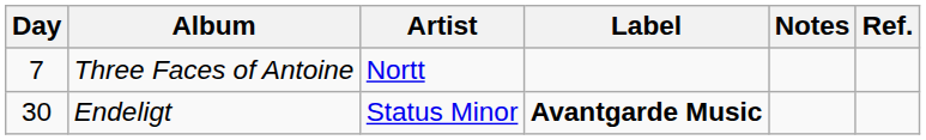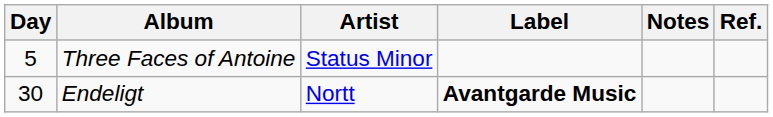Three Faces of Antoine | Day: 7 -> 5
Three Faces of Antoine | Artist: Nortt -> Status Minor
Endeligt | Artist: Status Minor -> Nortt
